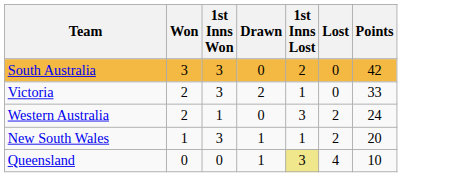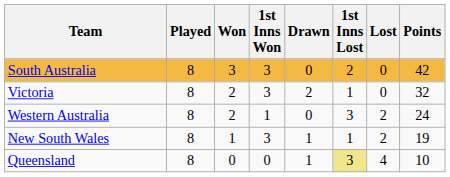+ column: Played | 8 | 8 | 8 | 8 | 8
Victoria | Points: 33 -> 32
New South Wales | Points: 20 -> 19
